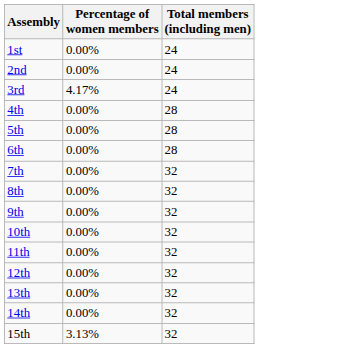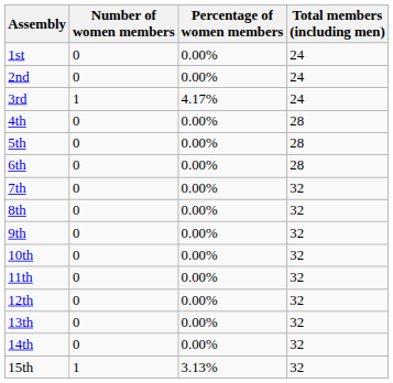+ column: Number of women members | 0 | 0 | 1 | 0 | 0 | 0 | 0 | 0 | 0 | 0 | 0 | 0 | 0 | 0 | 1
